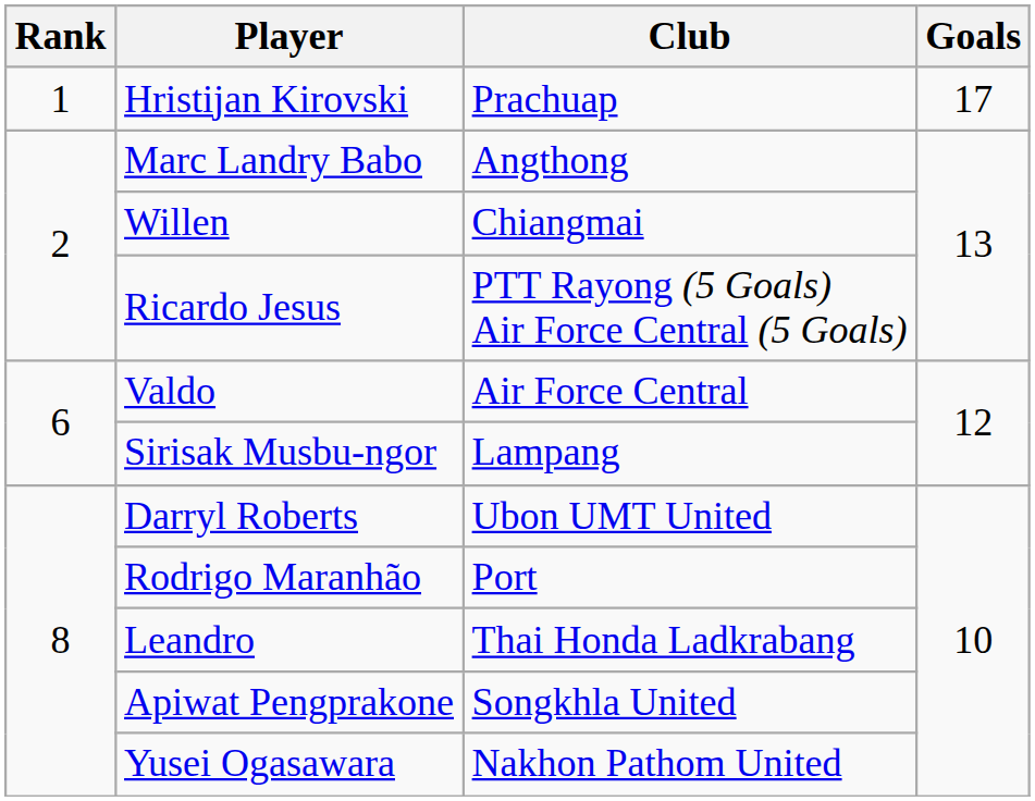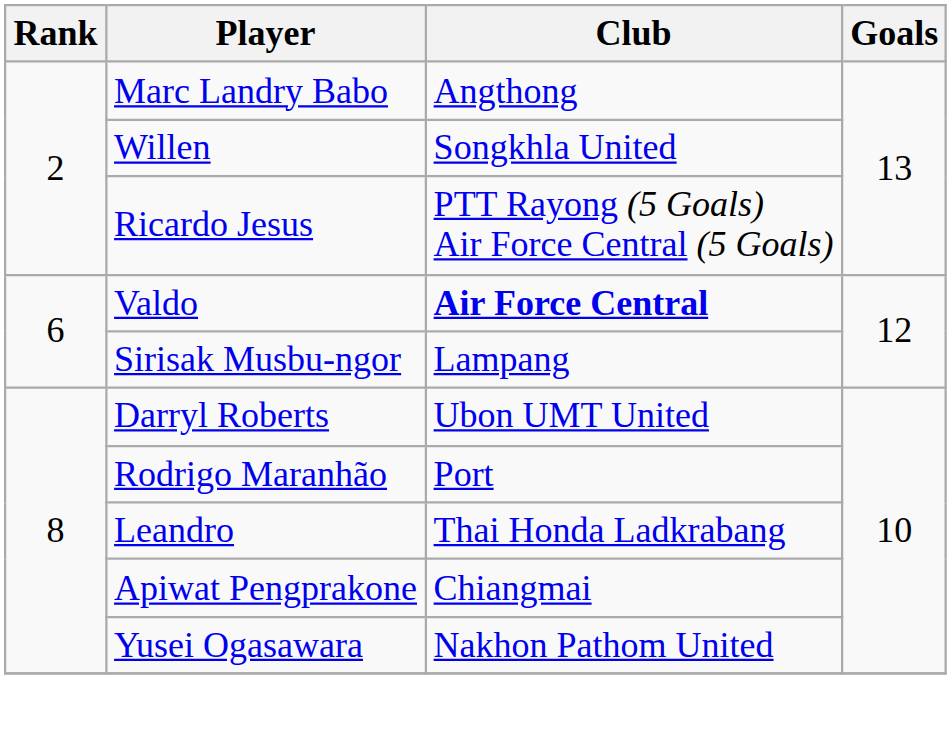- row: 1 | Hristijan Kirovski | Prachuap | 17
Willen | Club: Chiangmai -> Songkhla United
Valdo | Club: normal -> bold
Apiwat Pengprakone | Club: Songkhla United -> Chiangmai
